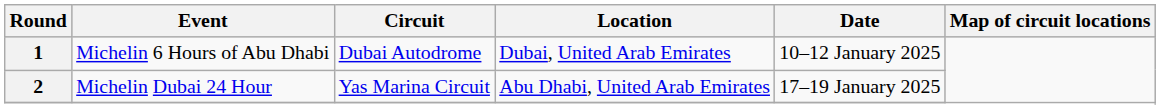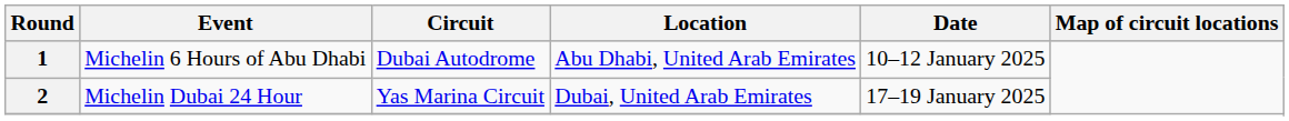1 | Location: Dubai, United Arab Emirates -> Abu Dhabi, United Arab Emirates
2 | Location: Abu Dhabi, United Arab Emirates -> Dubai, United Arab Emirates
